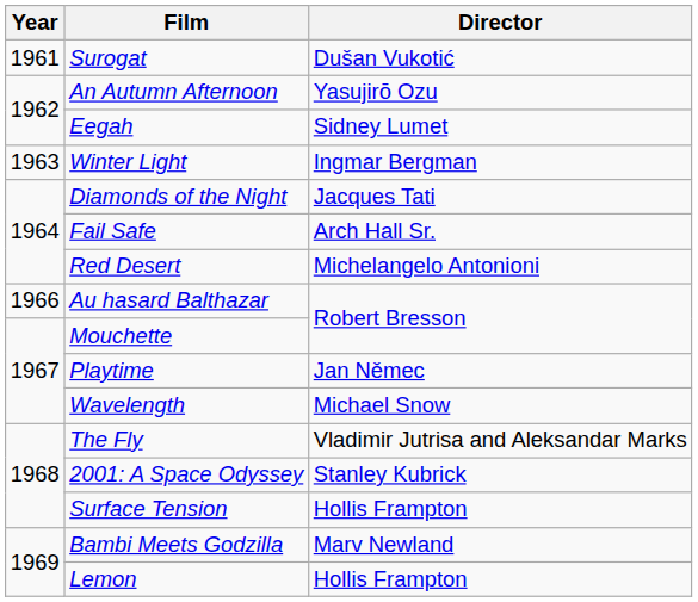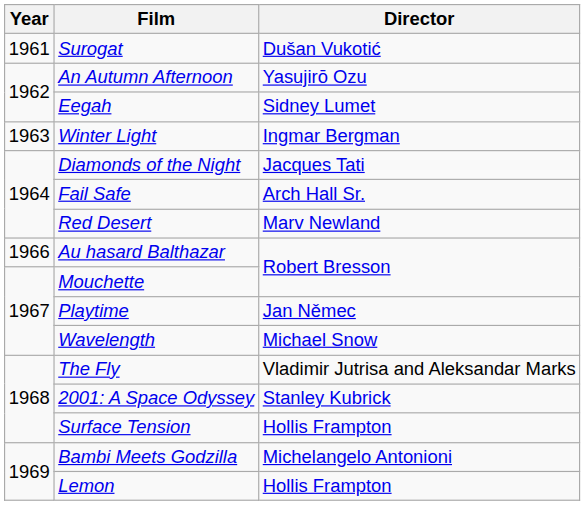Red Desert | Director: Michelangelo Antonioni -> Marv Newland
Bambi Meets Godzilla | Director: Marv Newland -> Michelangelo Antonioni
